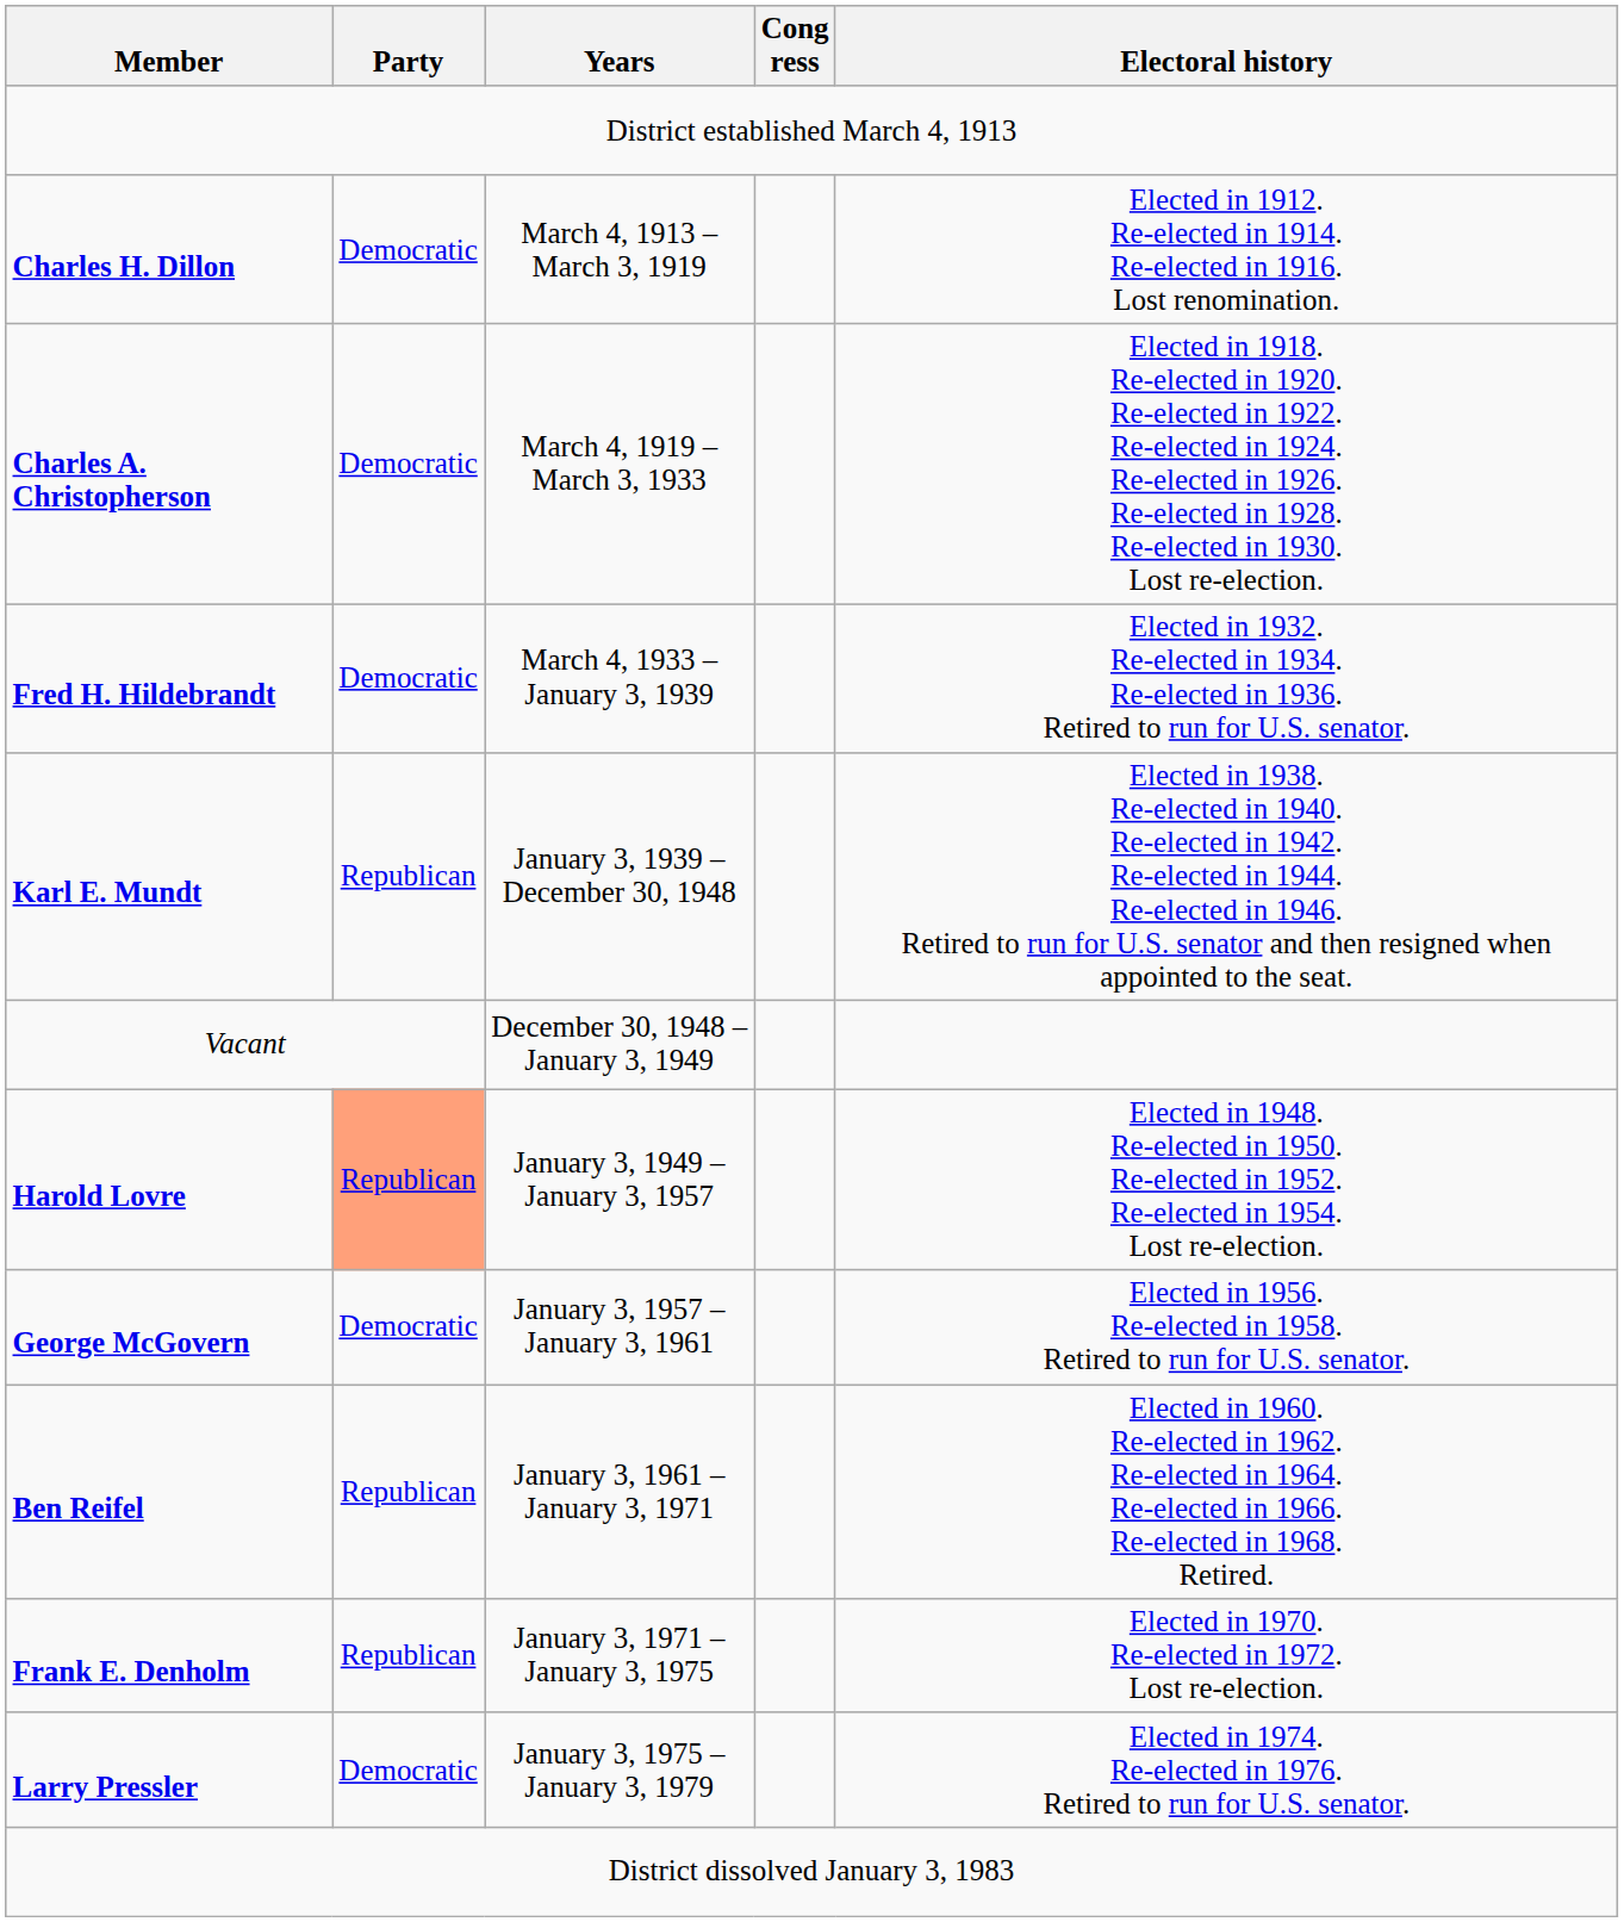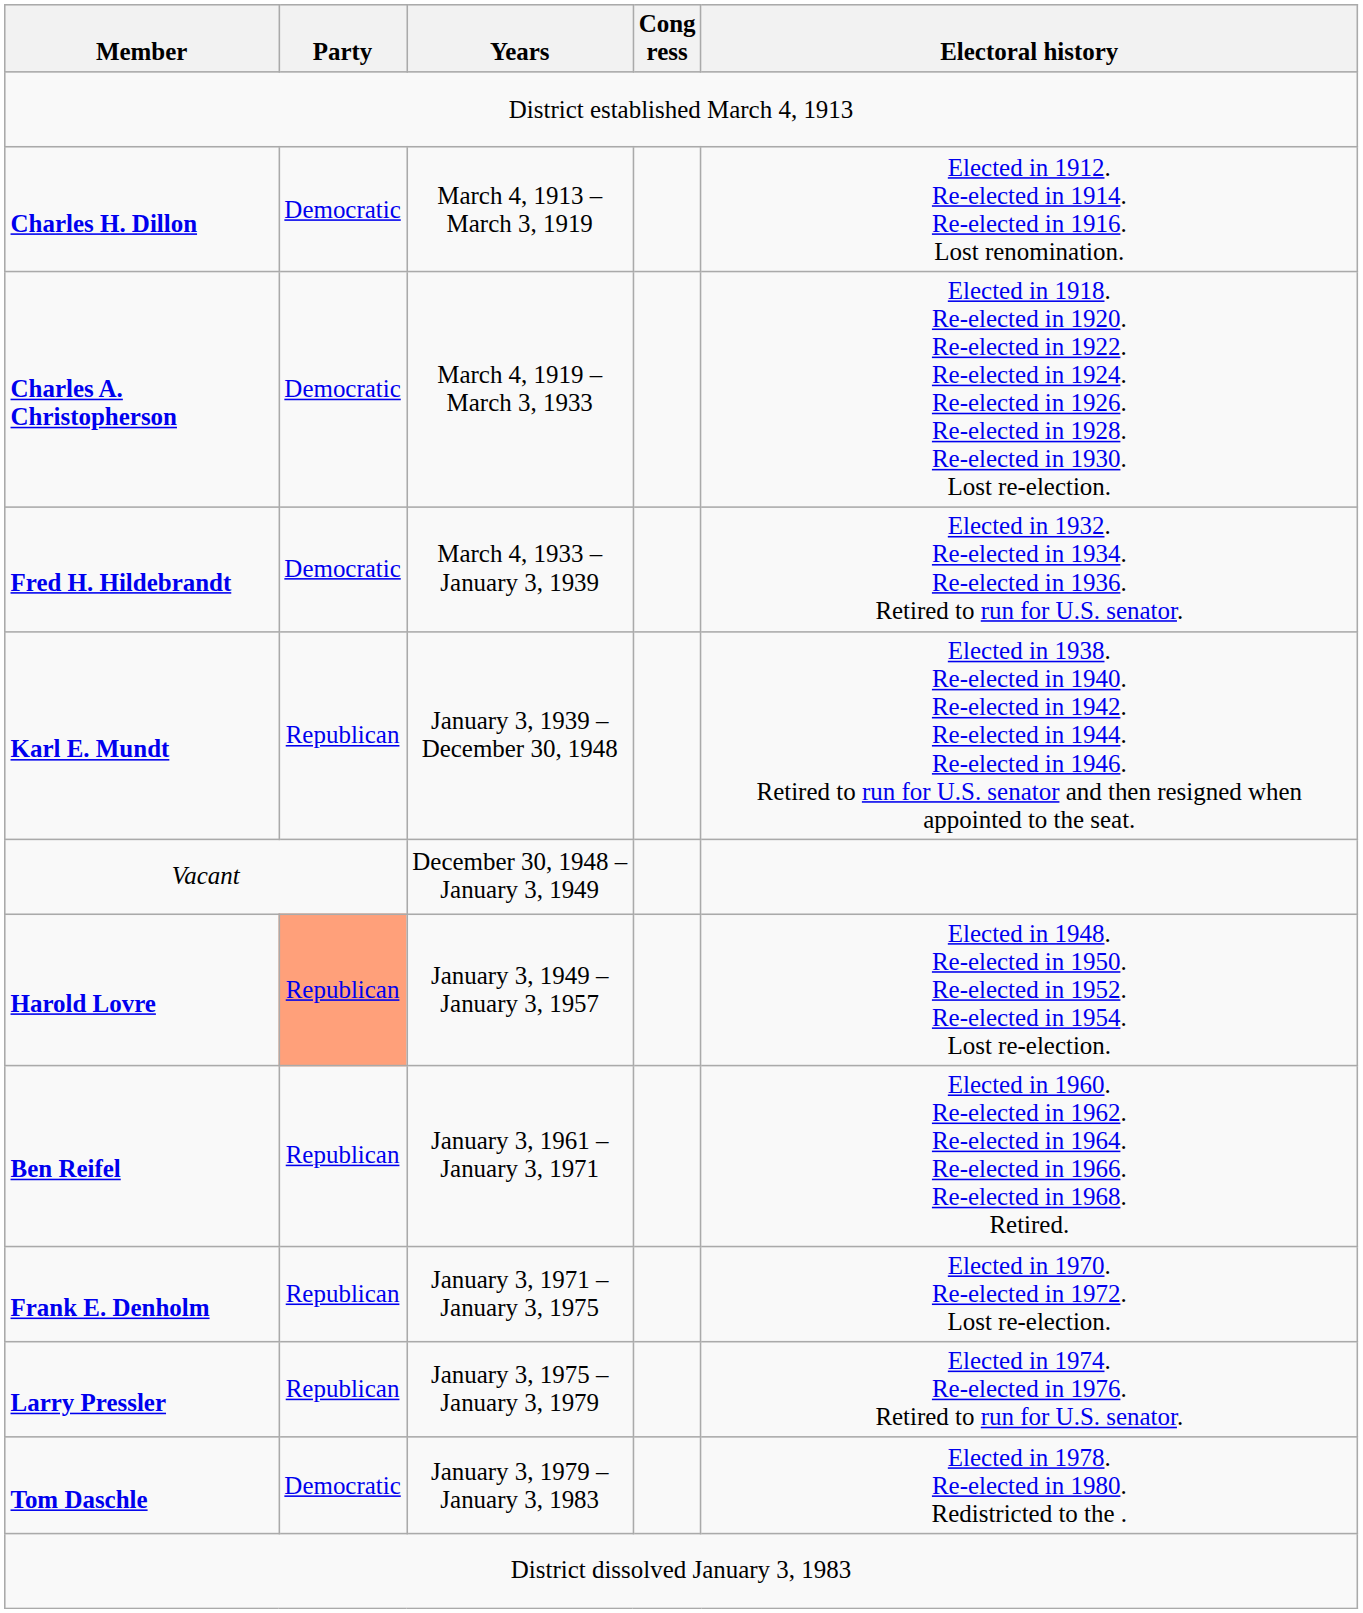- row: George McGovern | Democratic | January 3, 1957 – January 3, 1961 | Elected in 1956. Re-elected in 1958. Retired to run for U.S. senator.
Larry Pressler | Party: Democratic -> Republican
+ row: Tom Daschle | Democratic | January 3, 1979 – January 3, 1983 | Elected in 1978. Re-elected in 1980. Redistricted to the .
